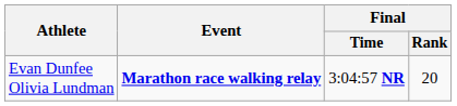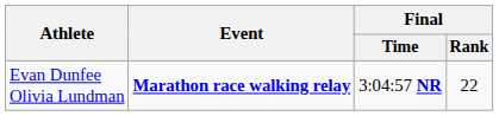Evan Dunfee Olivia Lundman | Final / Rank: 20 -> 22
